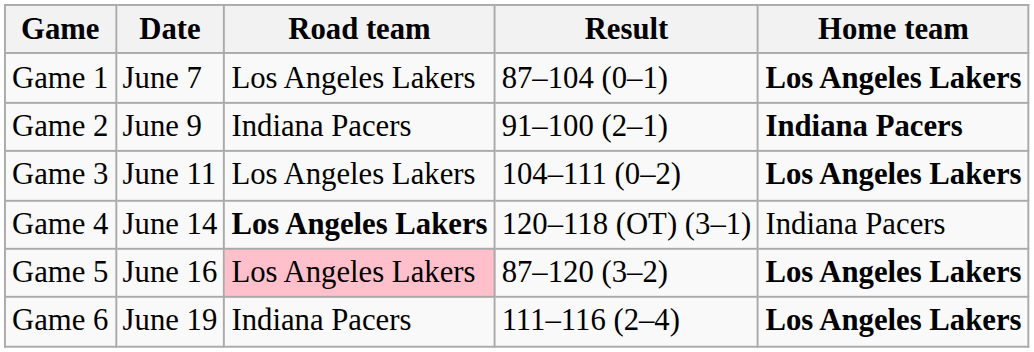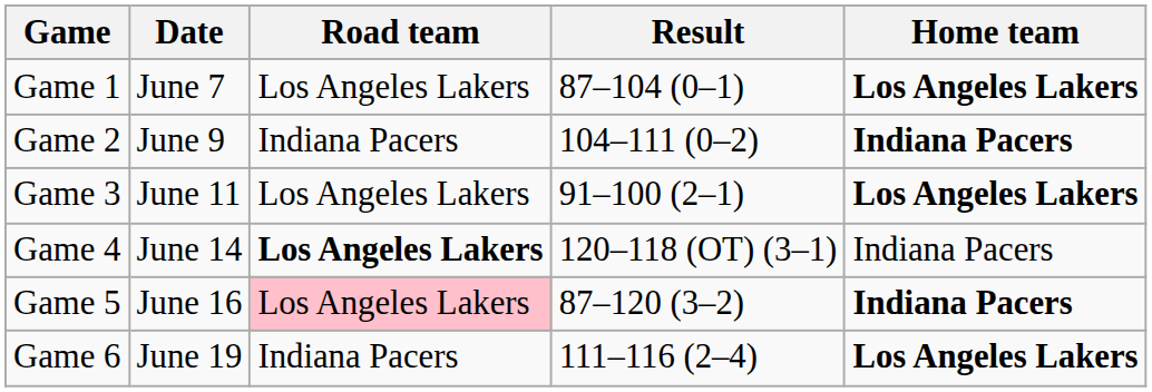Game 2 | Result: 91–100 (2–1) -> 104–111 (0–2)
Game 3 | Result: 104–111 (0–2) -> 91–100 (2–1)
Game 5 | Home team: Los Angeles Lakers -> Indiana Pacers
